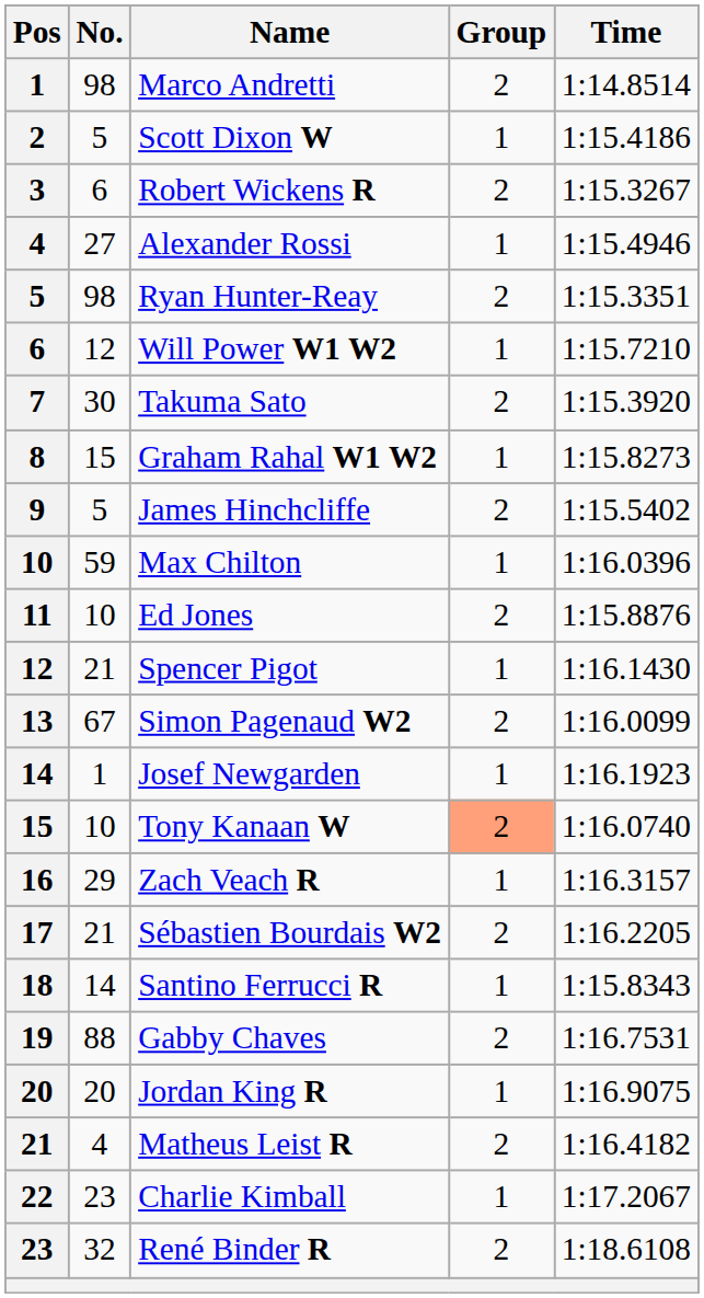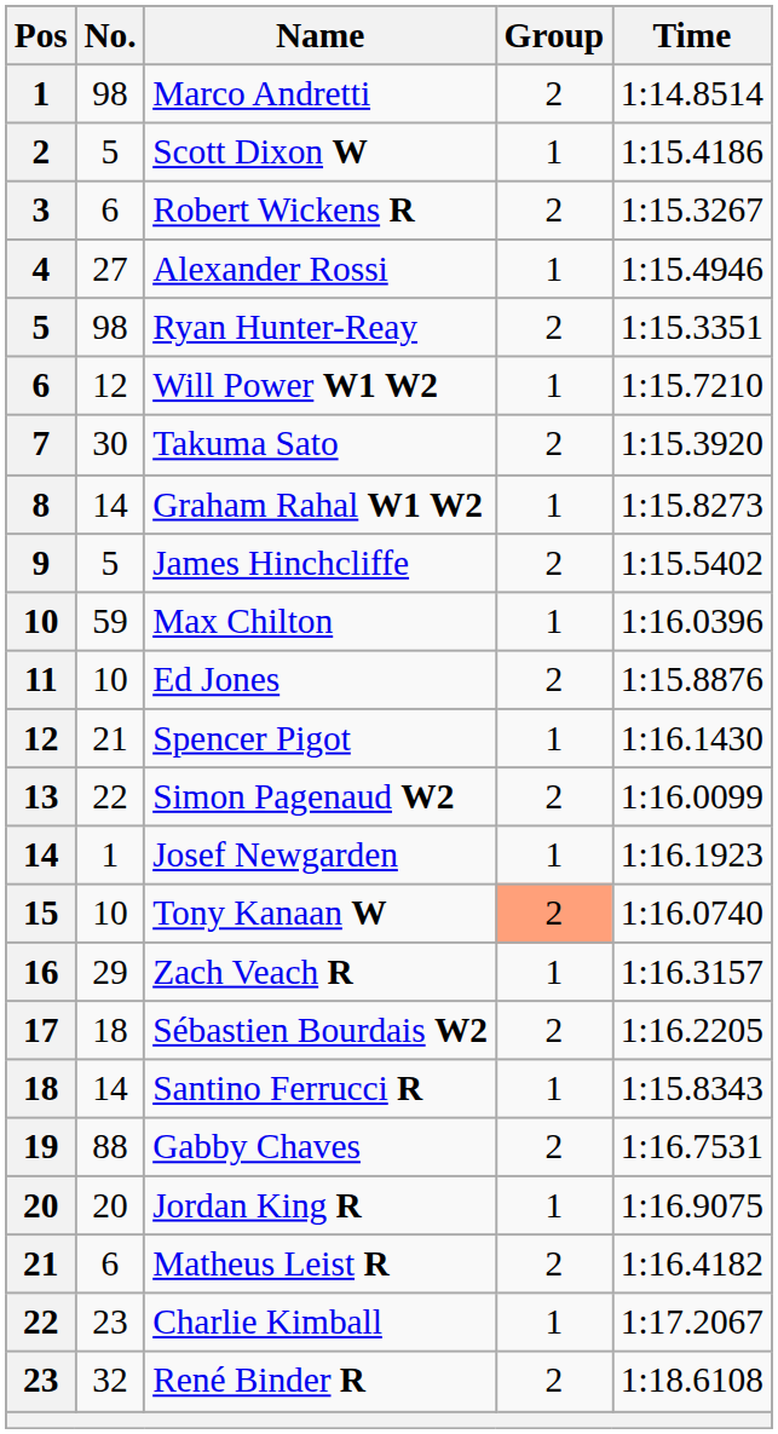Graham Rahal W1 W2 | No.: 15 -> 14
Simon Pagenaud W2 | No.: 67 -> 22
Sébastien Bourdais W2 | No.: 21 -> 18
Matheus Leist R | No.: 4 -> 6
